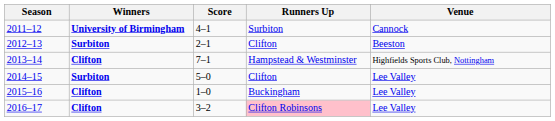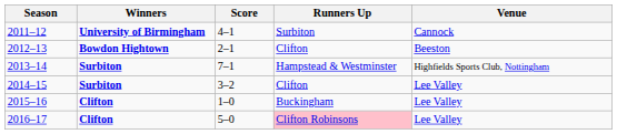2012–13 | Winners: Surbiton -> Bowdon Hightown
2013–14 | Winners: Clifton -> Surbiton
2014–15 | Score: 5–0 -> 3–2
2016–17 | Score: 3–2 -> 5–0
